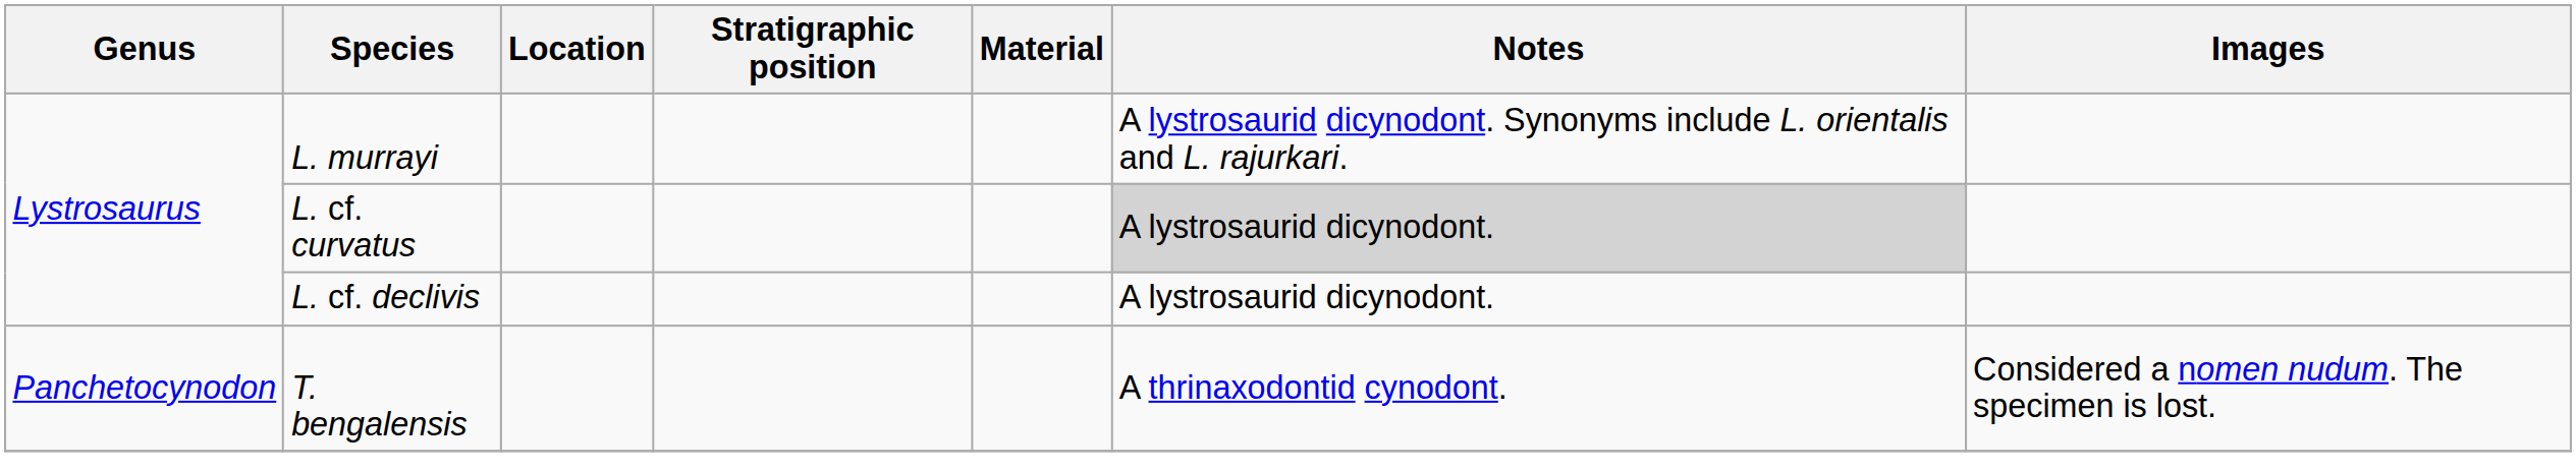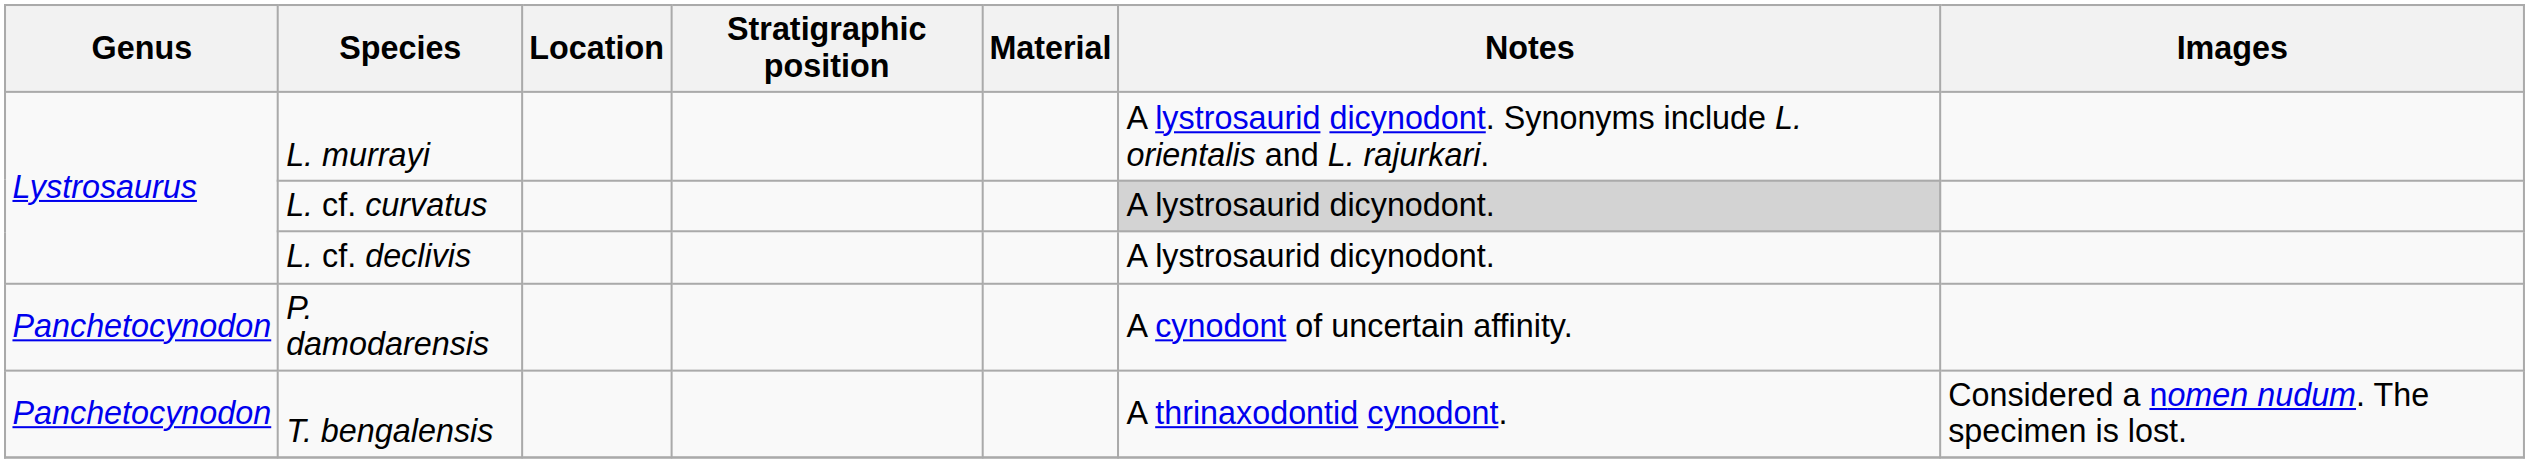+ row: Panchetocynodon | P. damodarensis | A cynodont of uncertain affinity.
